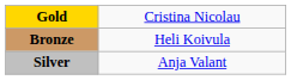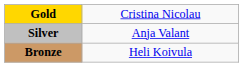rows swapped: Silver <-> Bronze
